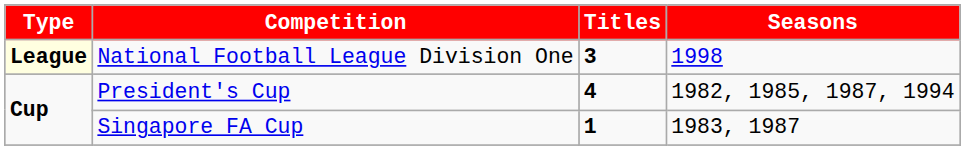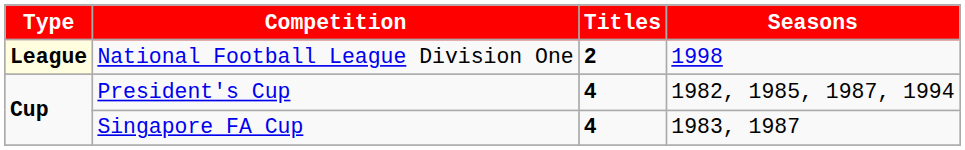National Football League Division One | Titles: 3 -> 2
Singapore FA Cup | Titles: 1 -> 4
